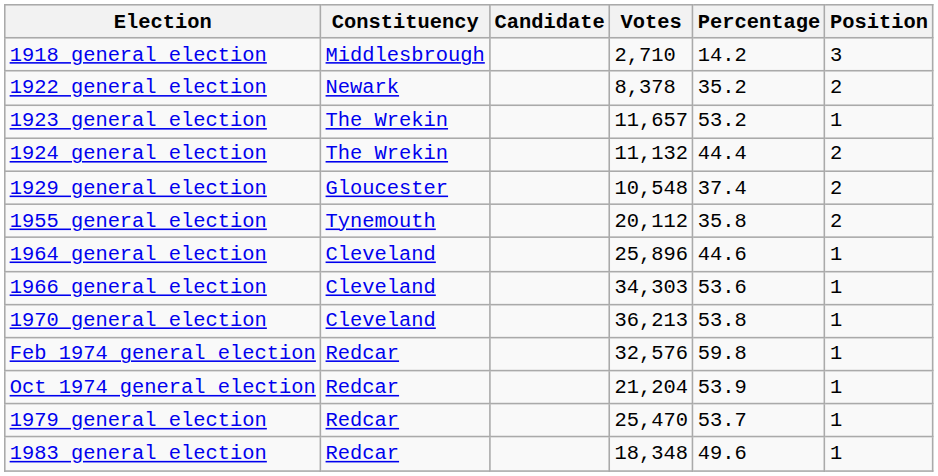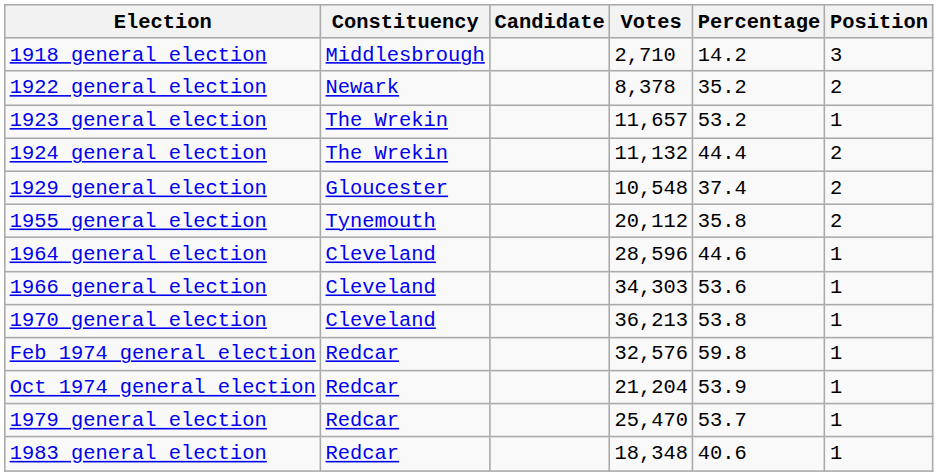1964 general election | Votes: 25,896 -> 28,596
1983 general election | Percentage: 49.6 -> 40.6
